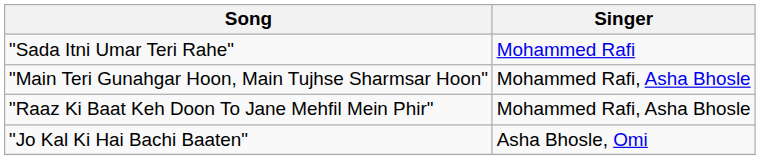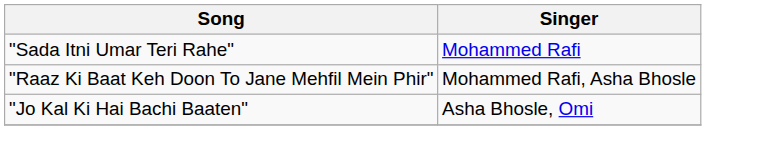- row: "Main Teri Gunahgar Hoon, Main Tujhse Sharmsar Hoon" | Mohammed Rafi, Asha Bhosle
